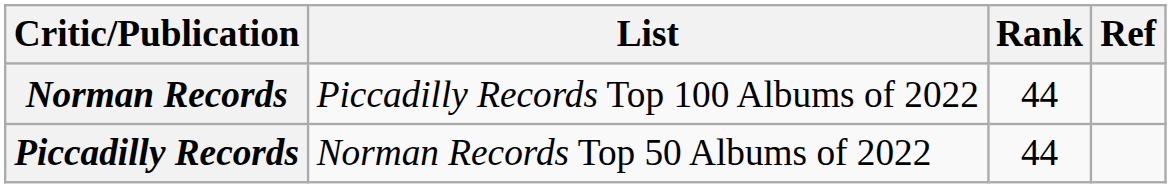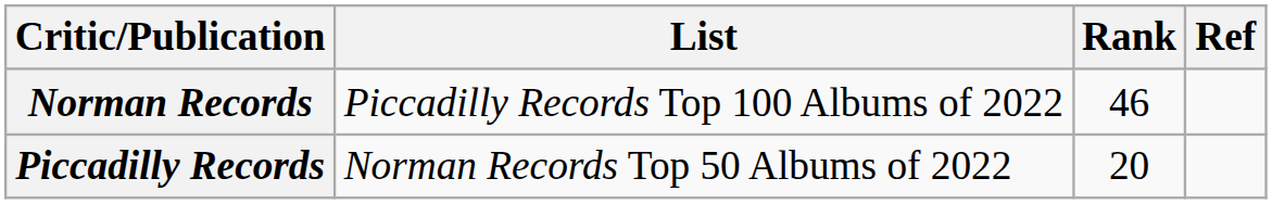Norman Records | Rank: 44 -> 46
Piccadilly Records | Rank: 44 -> 20
